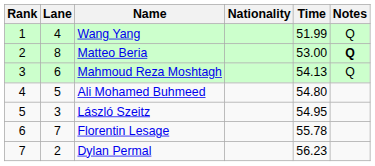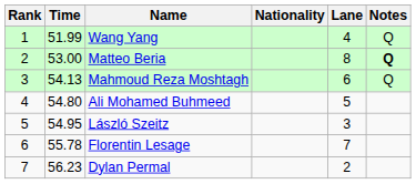columns swapped: Lane <-> Time
